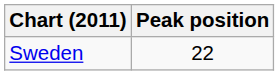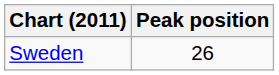Sweden | Peak position: 22 -> 26
